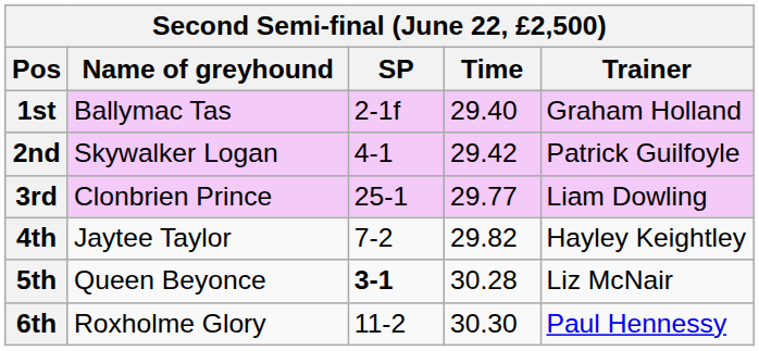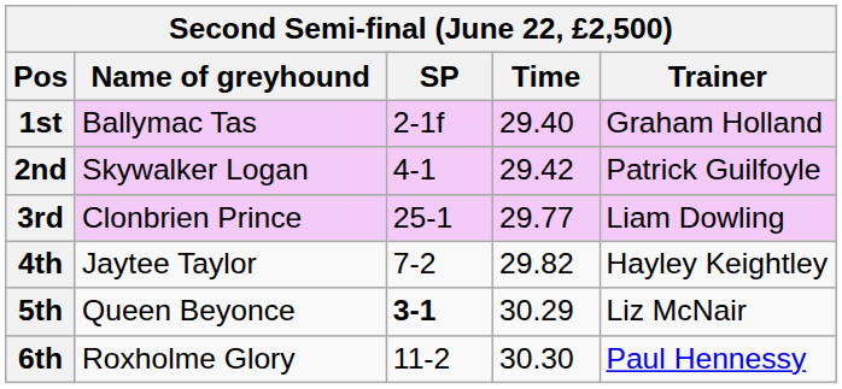5th | Time: 30.28 -> 30.29
